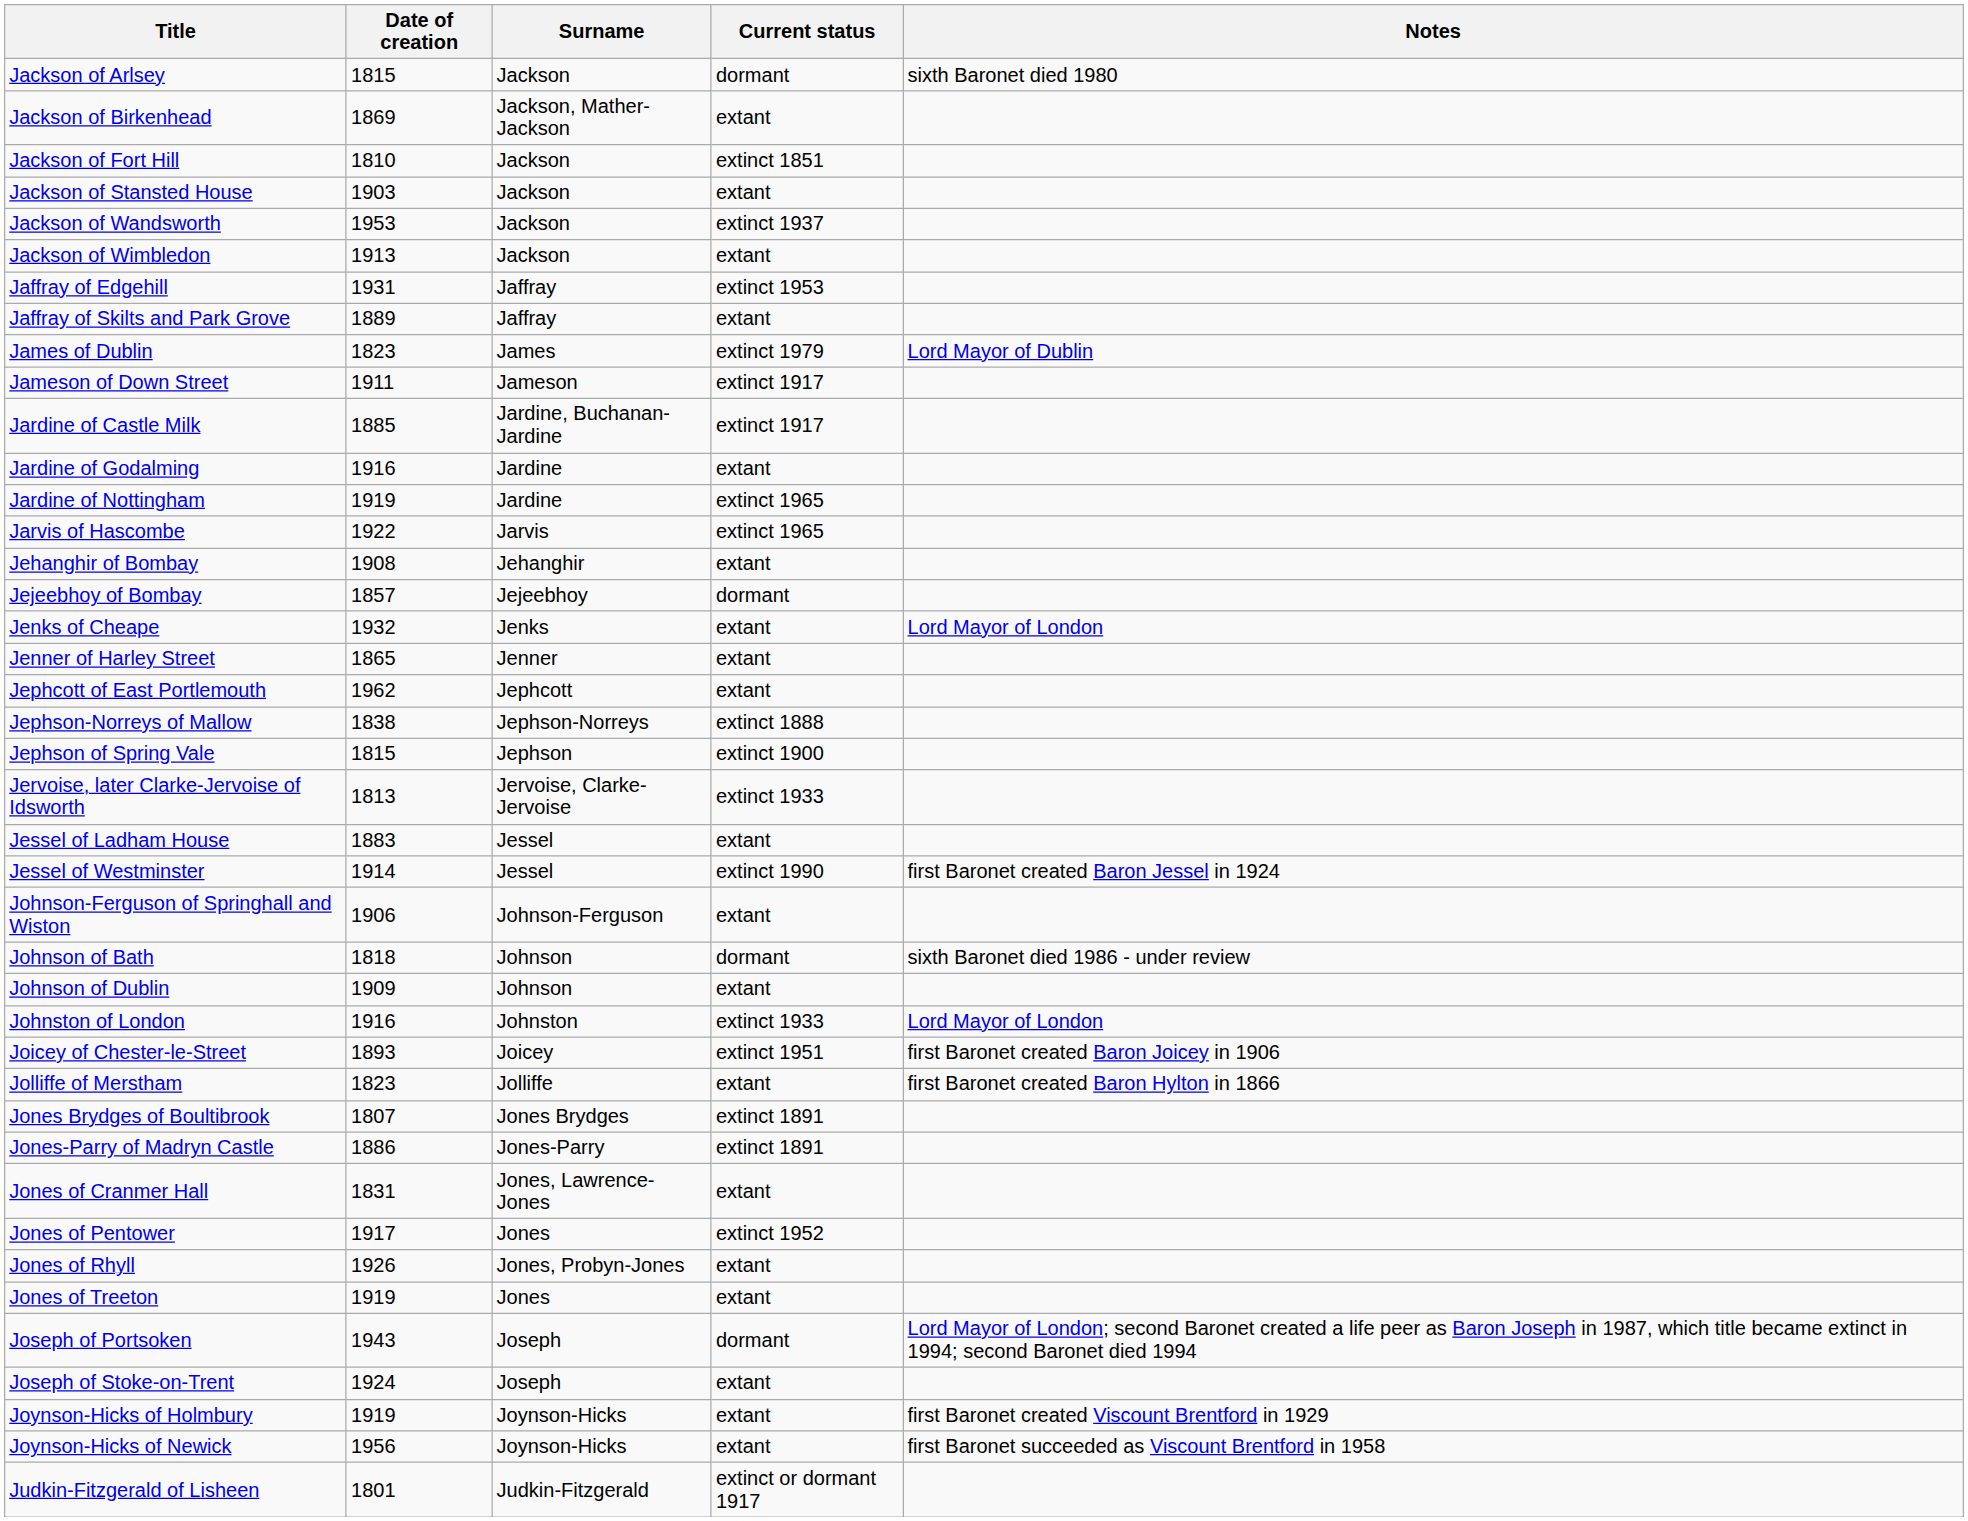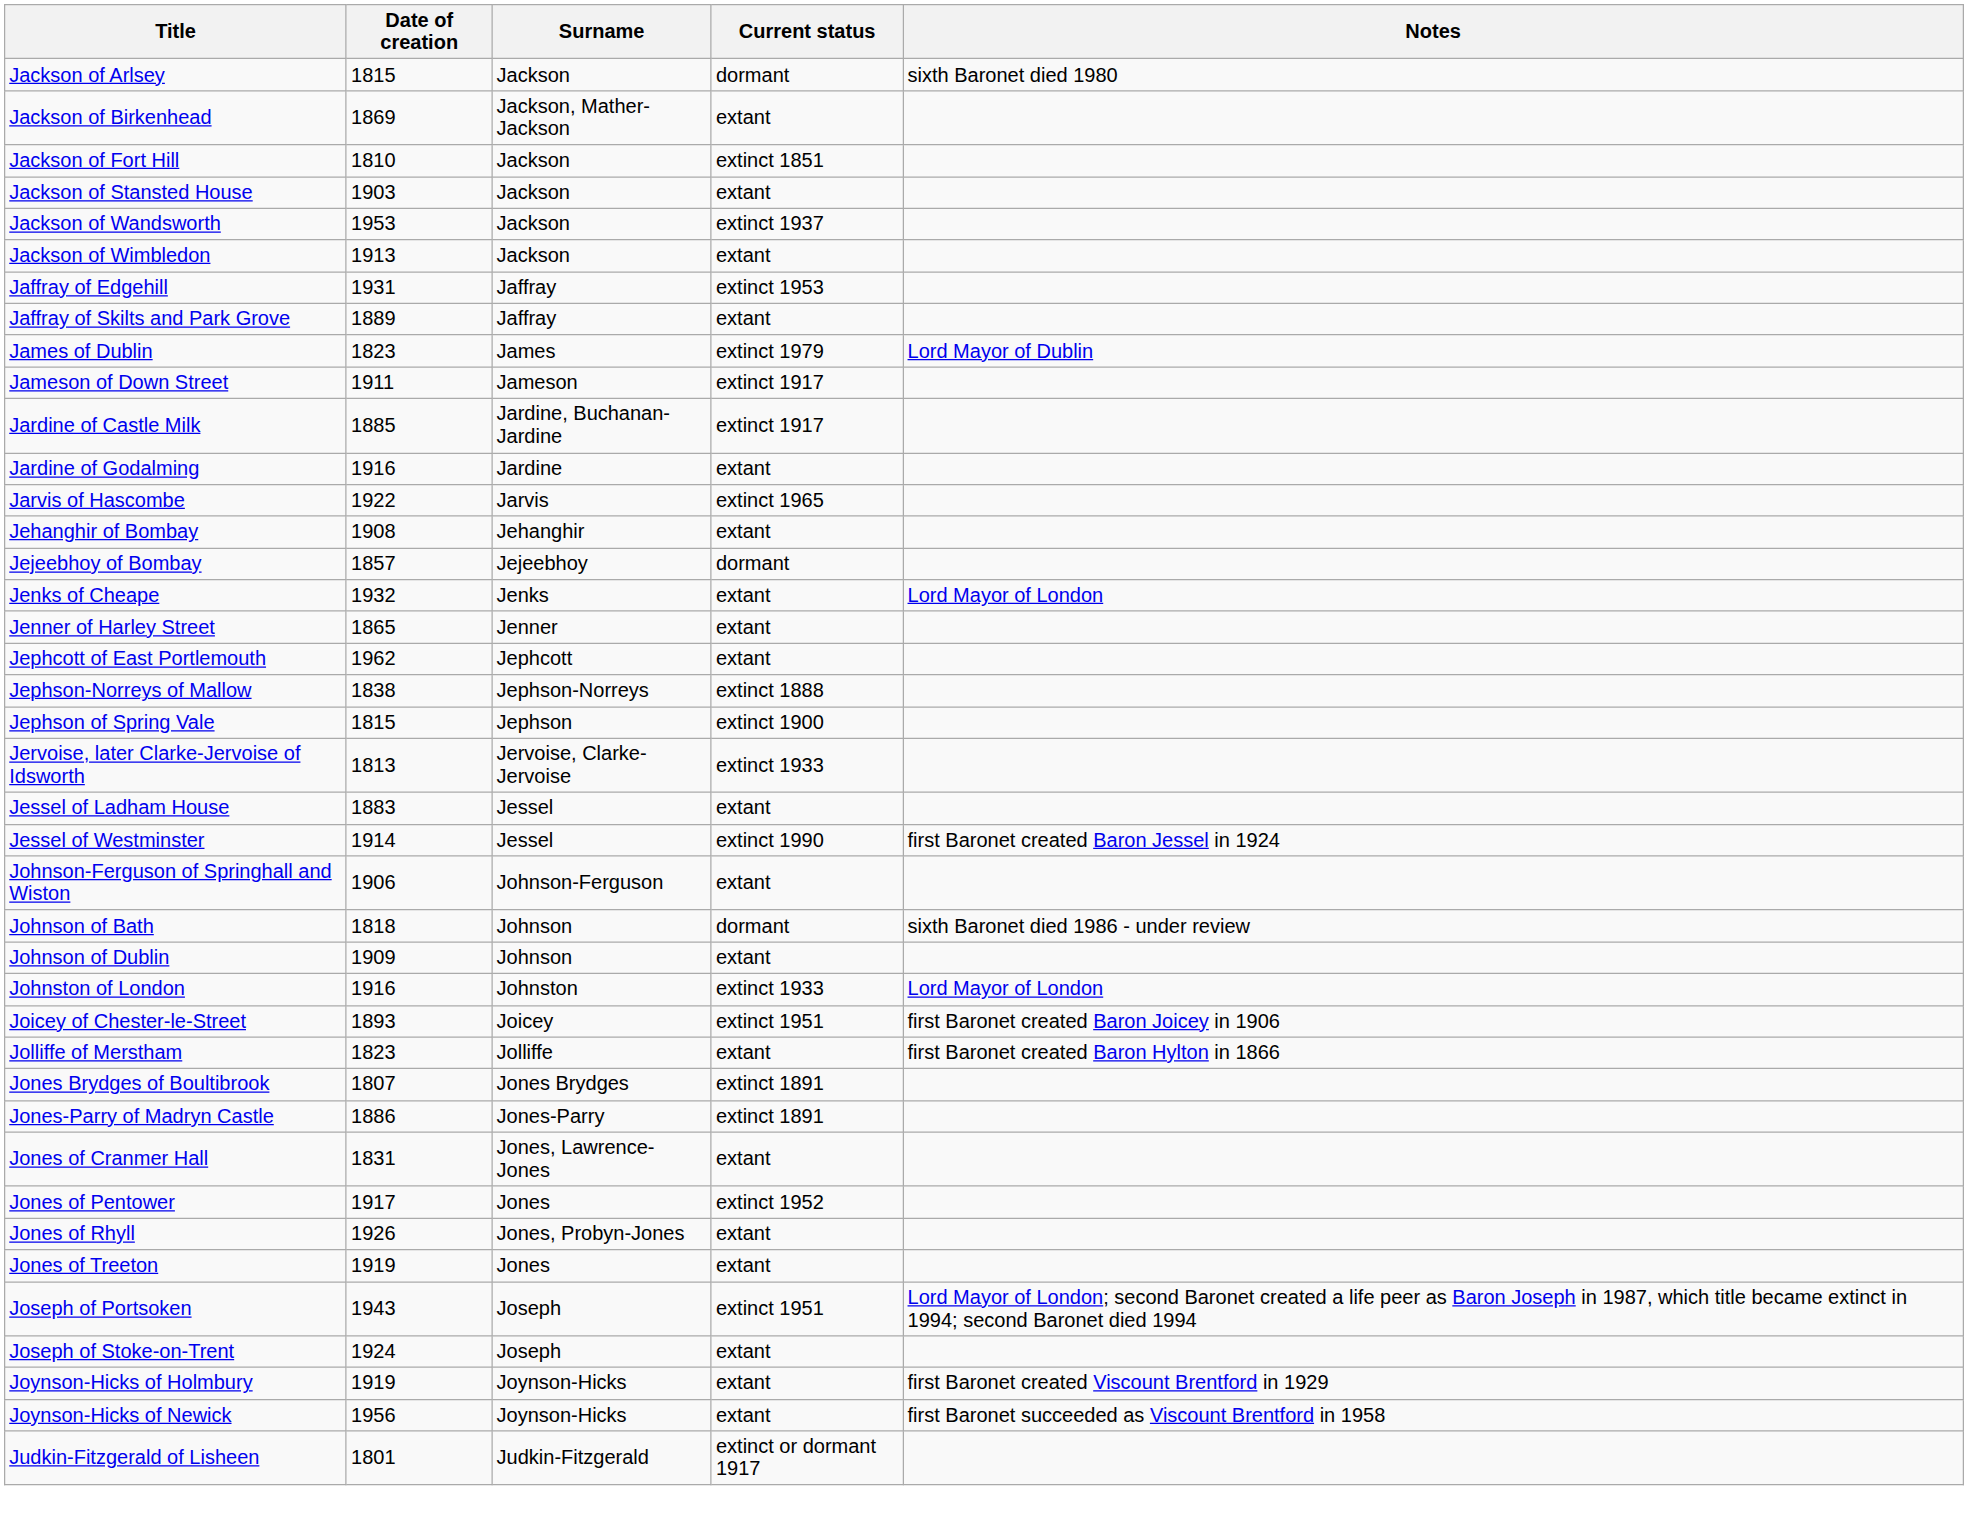- row: Jardine of Nottingham | 1919 | Jardine | extinct 1965
Joseph of Portsoken | Current status: dormant -> extinct 1951
